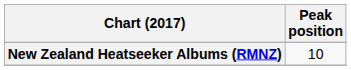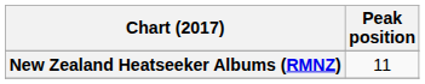New Zealand Heatseeker Albums (RMNZ) | Peak position: 10 -> 11
